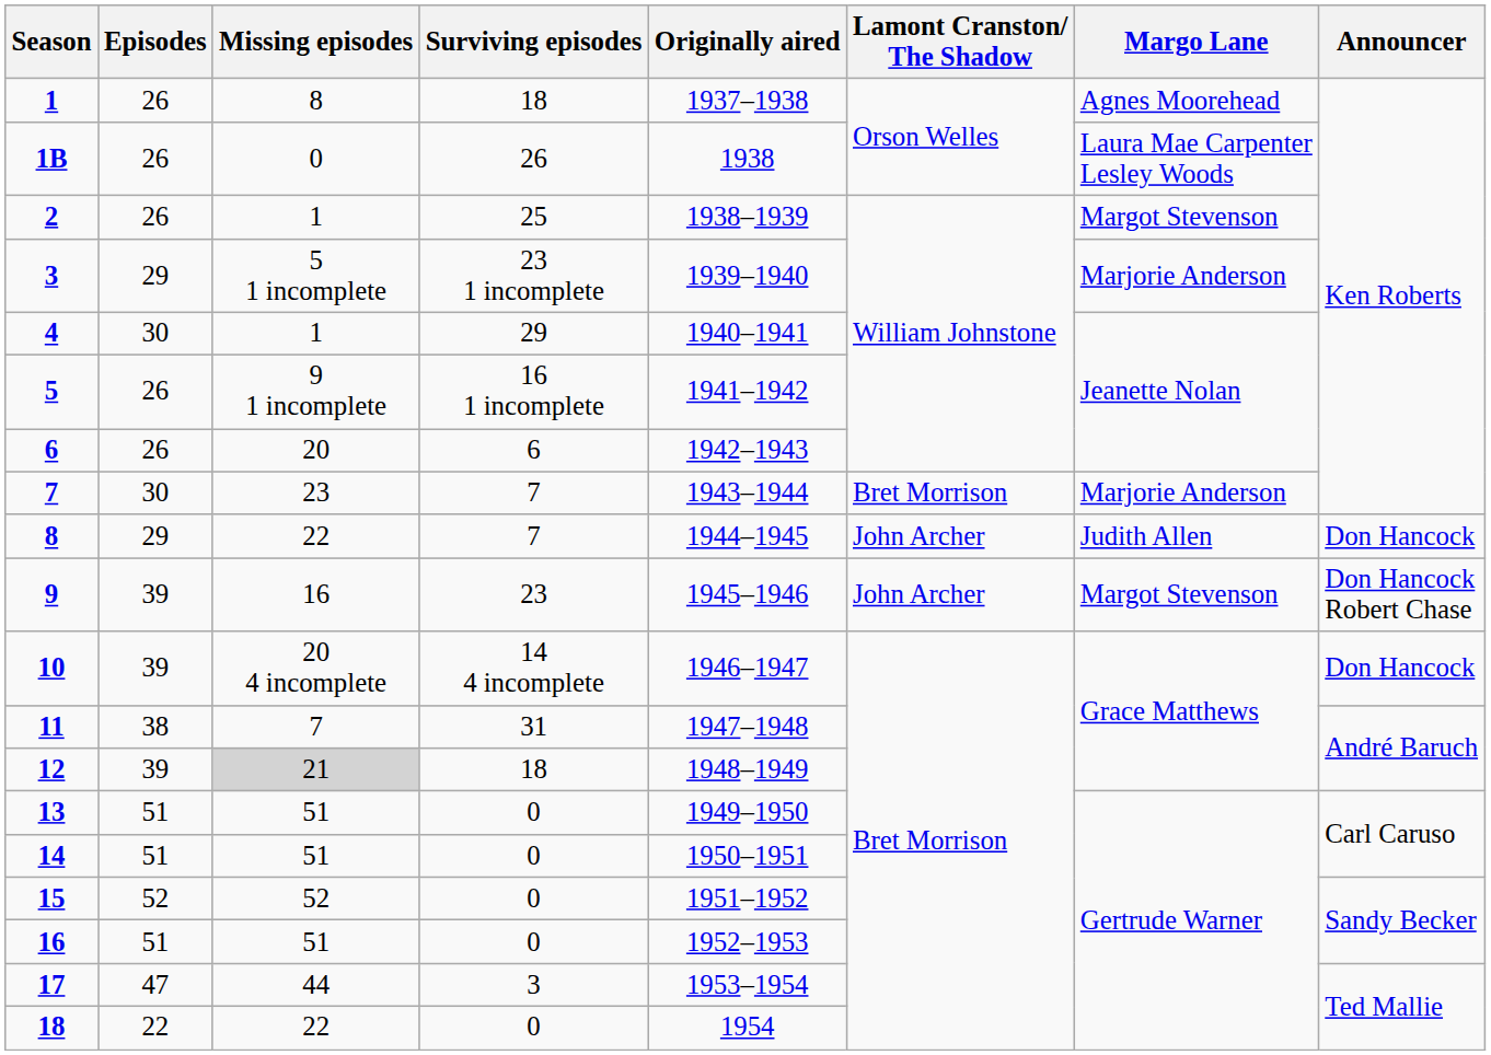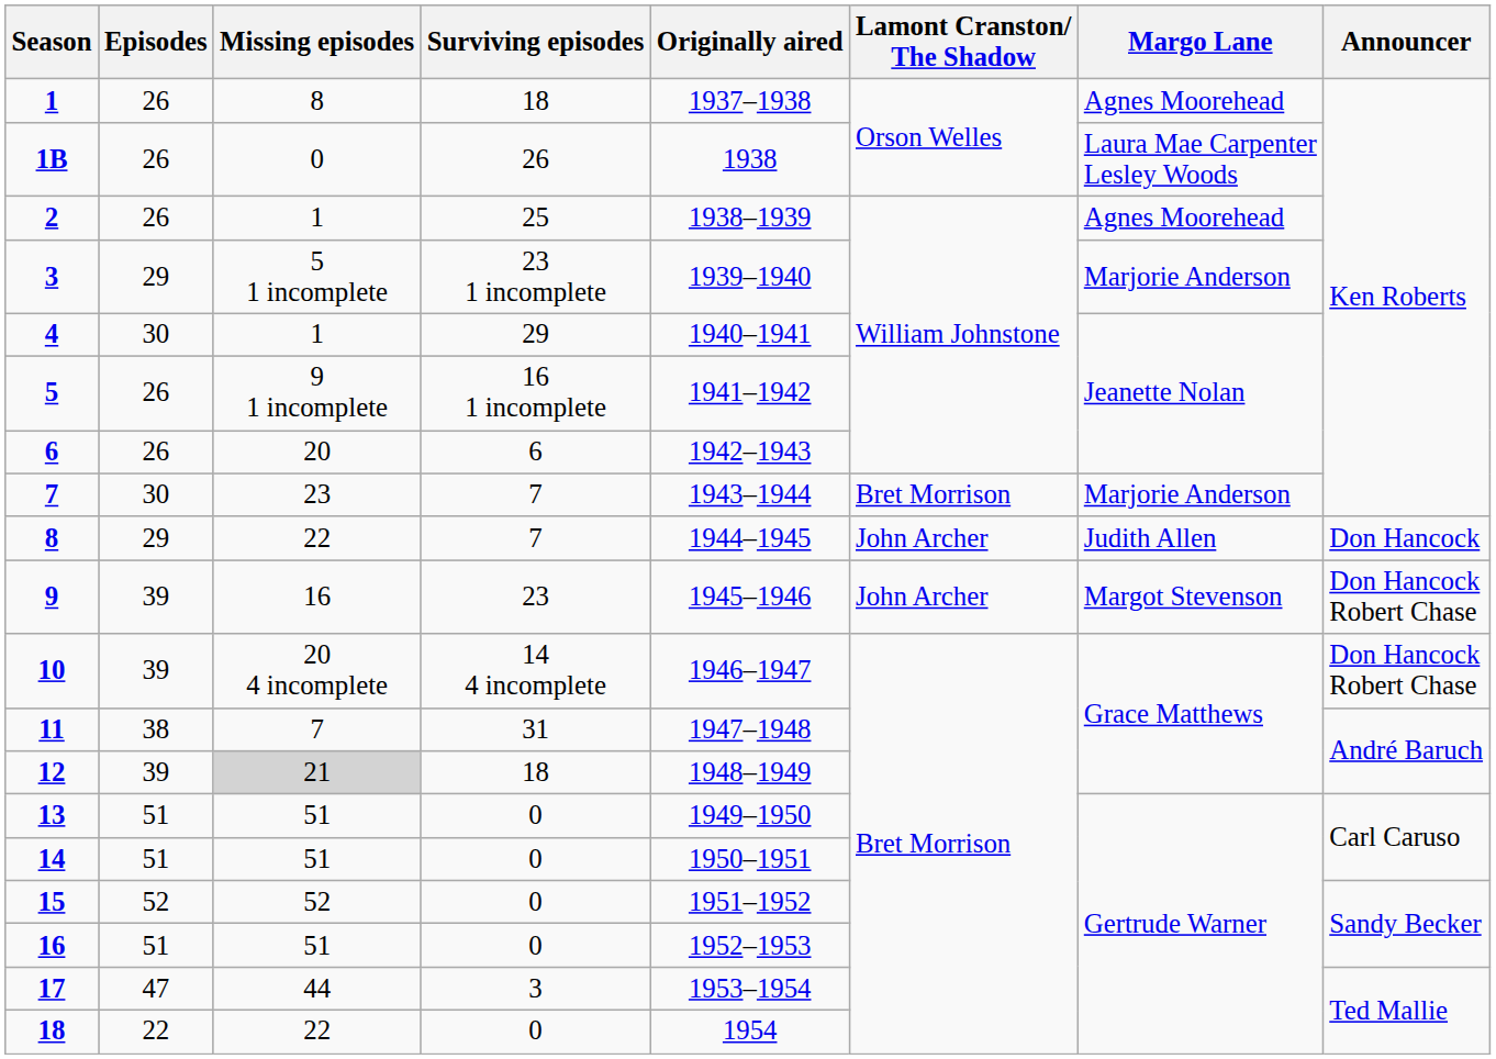2 | Margo Lane: Margot Stevenson -> Agnes Moorehead
10 | Announcer: Don Hancock -> Don Hancock Robert Chase
